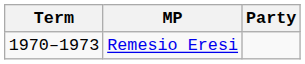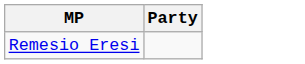- column: Term | 1970–1973
